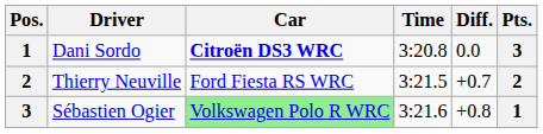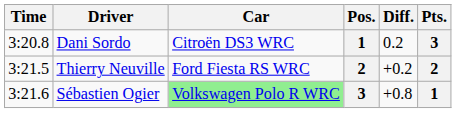columns swapped: Pos. <-> Time
Dani Sordo | Car: bold -> normal
Dani Sordo | Diff.: 0.0 -> 0.2
Thierry Neuville | Diff.: +0.7 -> +0.2
